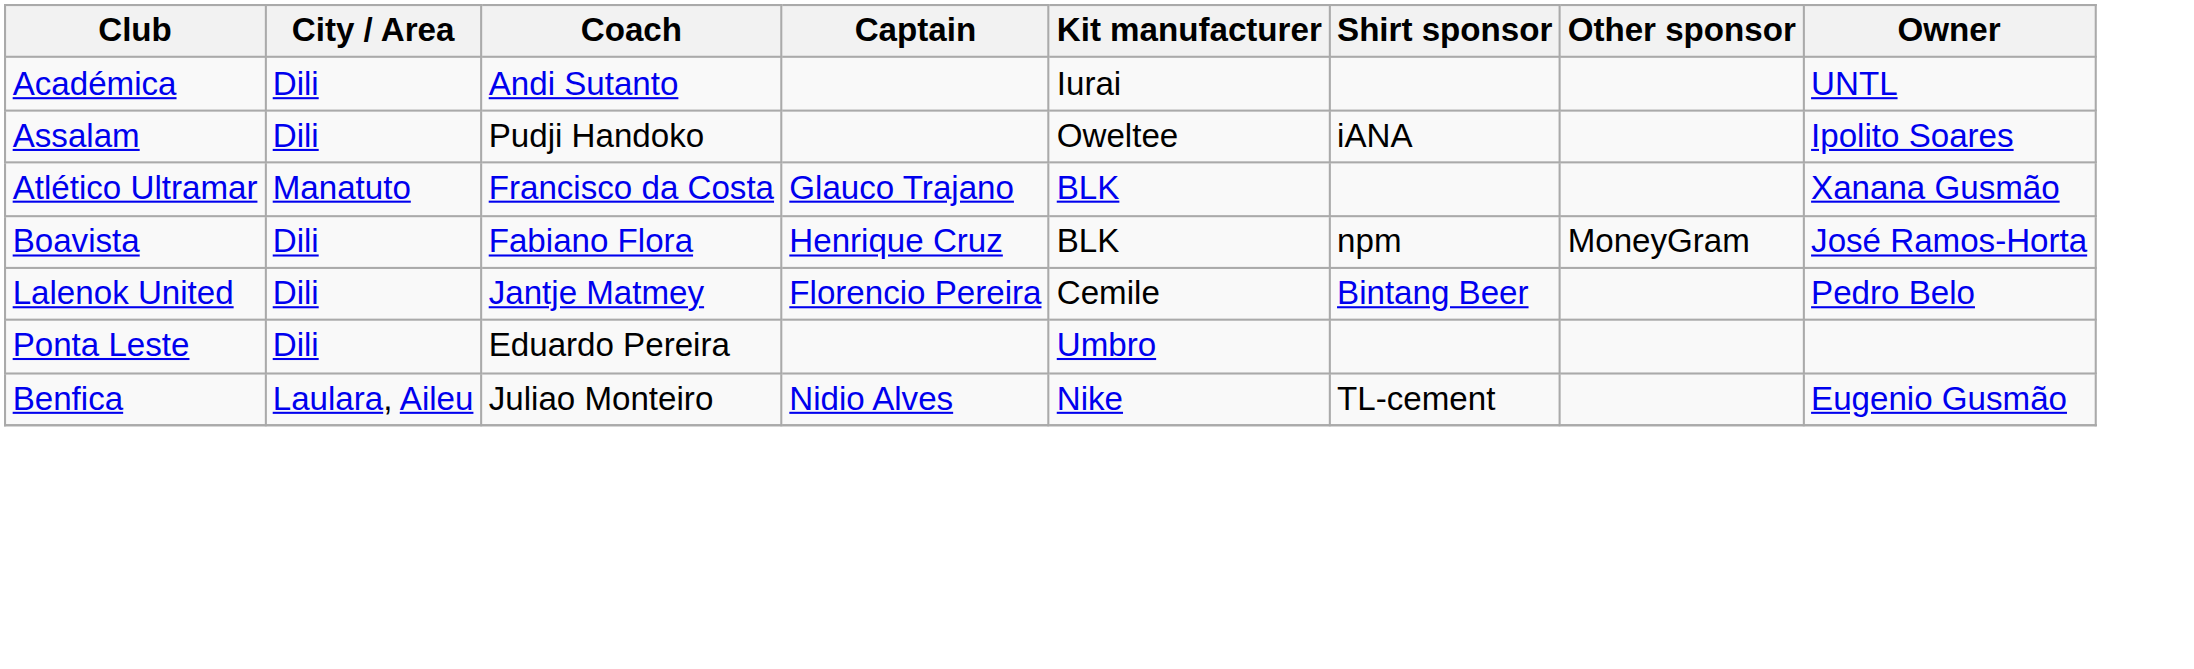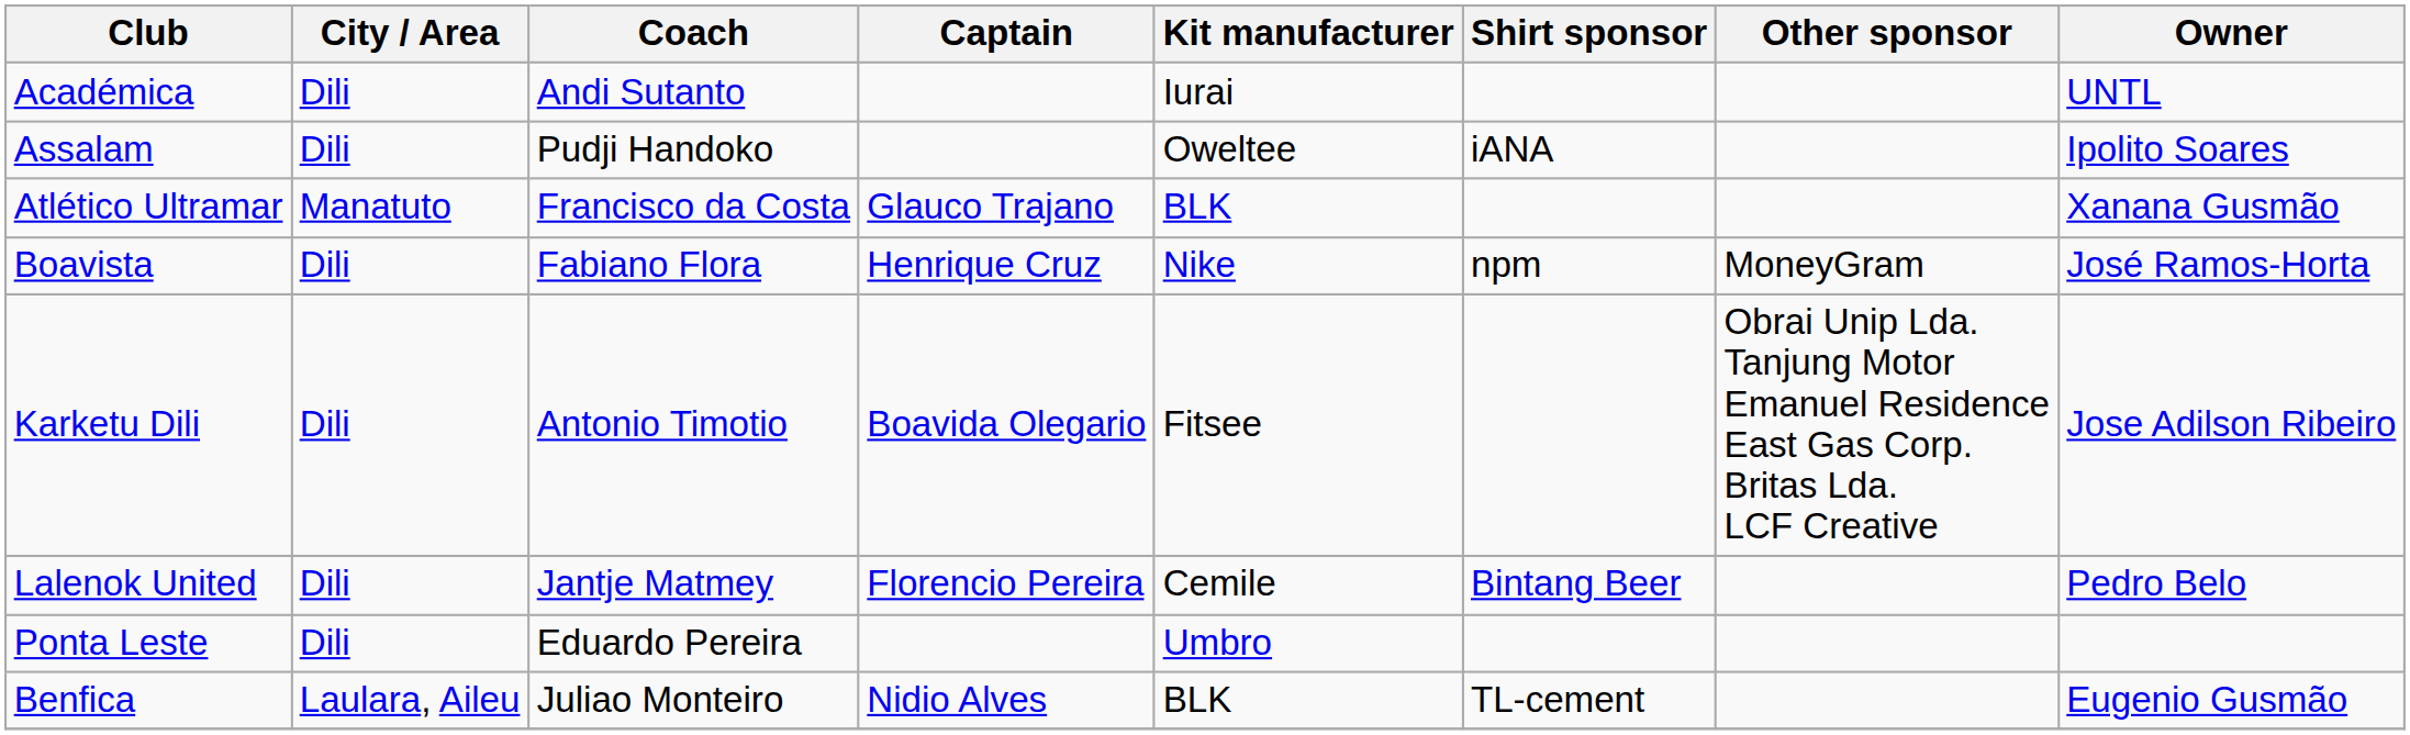Boavista | Kit manufacturer: BLK -> Nike
+ row: Karketu Dili | Dili | Antonio Timotio | Boavida Olegario | Fitsee | Obrai Unip Lda. Tanjung Motor Emanuel Residence East Gas Corp. Britas Lda. LCF Creative | Jose Adilson Ribeiro
Benfica | Kit manufacturer: Nike -> BLK
